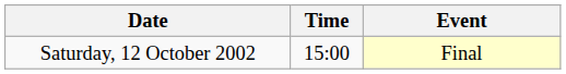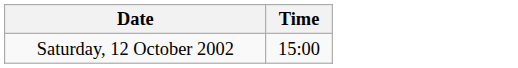- column: Event | Final
